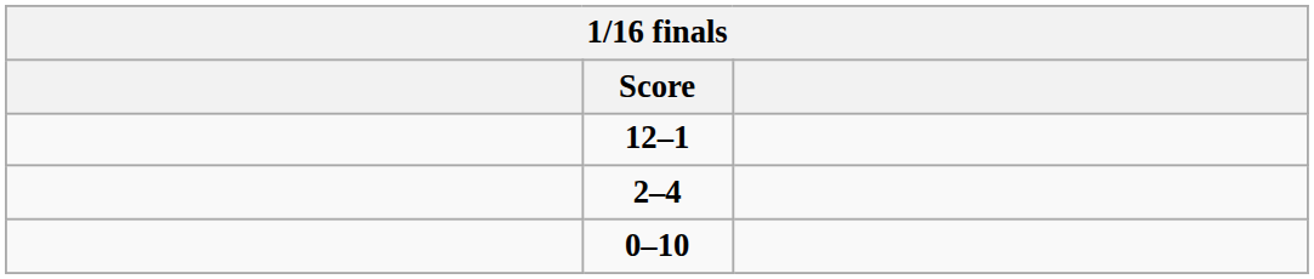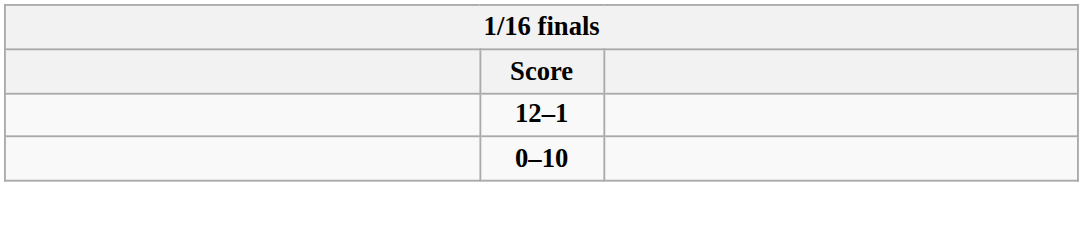- row: 2–4
